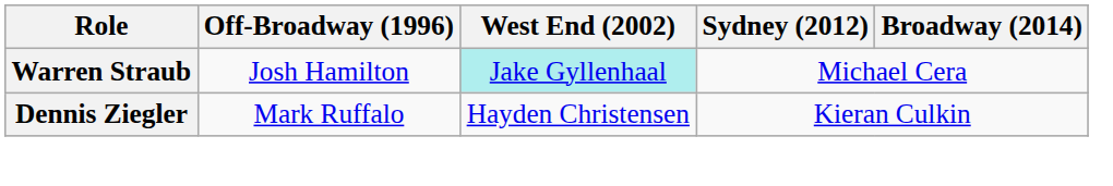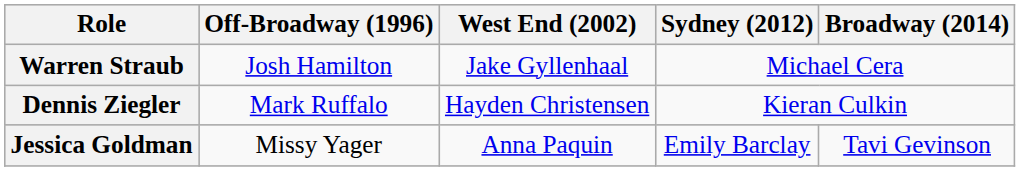Warren Straub | West End (2002): paleturquoise background -> no background
+ row: Jessica Goldman | Missy Yager | Anna Paquin | Emily Barclay | Tavi Gevinson
